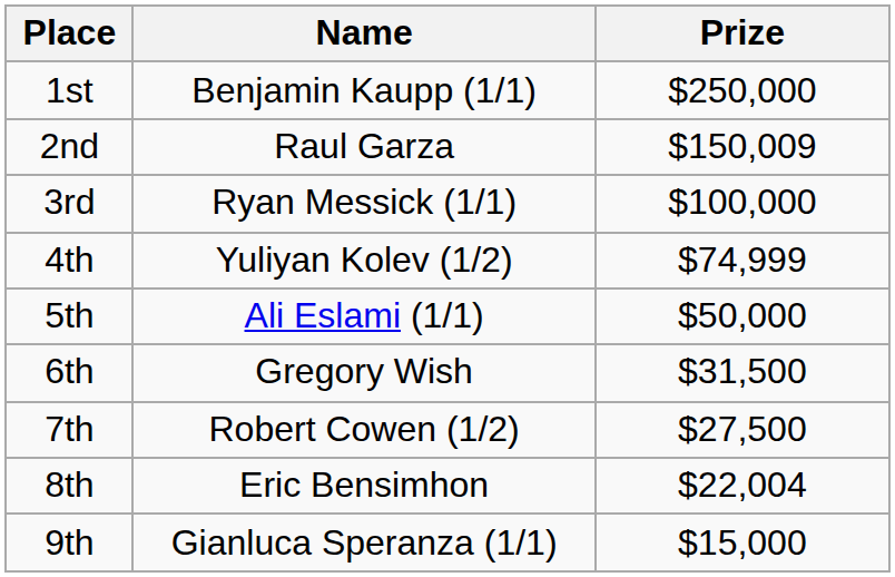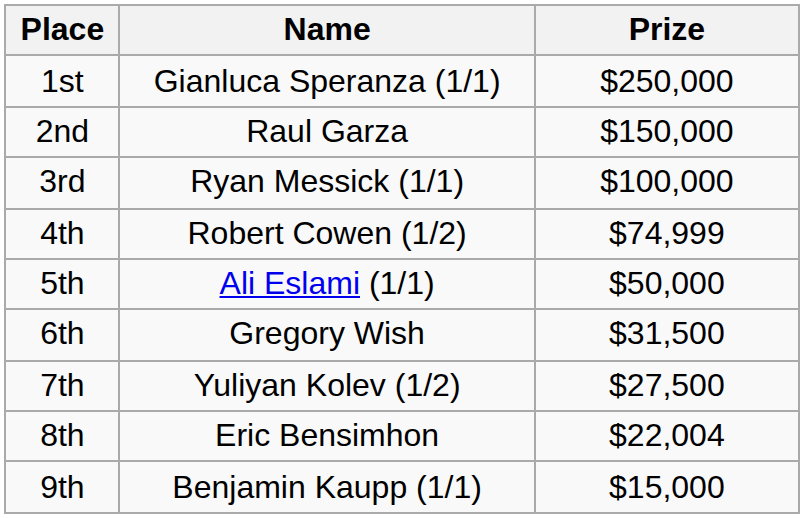1st | Name: Benjamin Kaupp (1/1) -> Gianluca Speranza (1/1)
2nd | Prize: $150,009 -> $150,000
4th | Name: Yuliyan Kolev (1/2) -> Robert Cowen (1/2)
7th | Name: Robert Cowen (1/2) -> Yuliyan Kolev (1/2)
9th | Name: Gianluca Speranza (1/1) -> Benjamin Kaupp (1/1)
